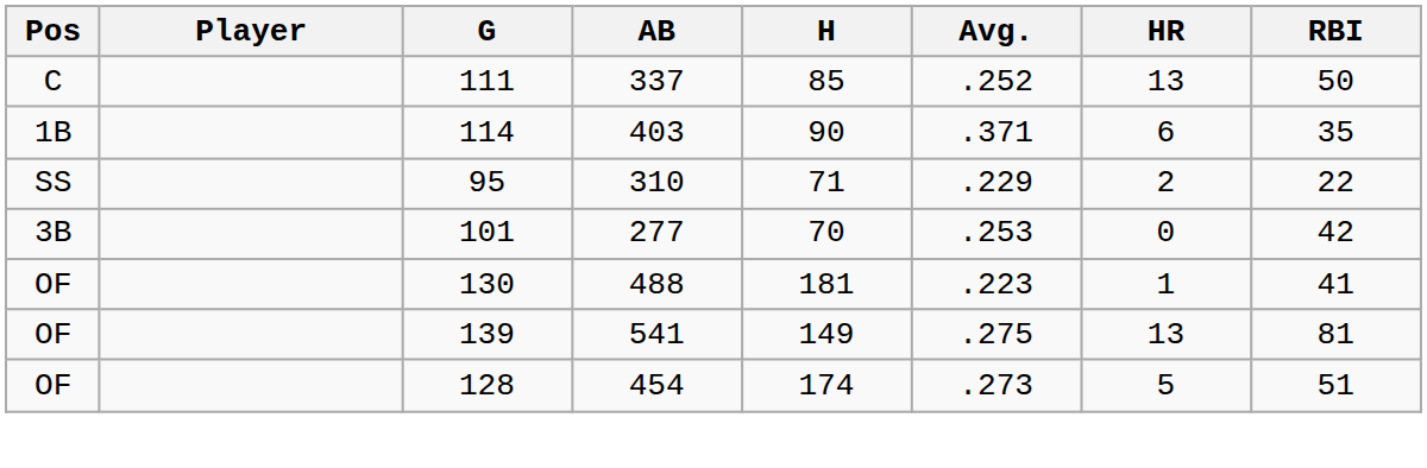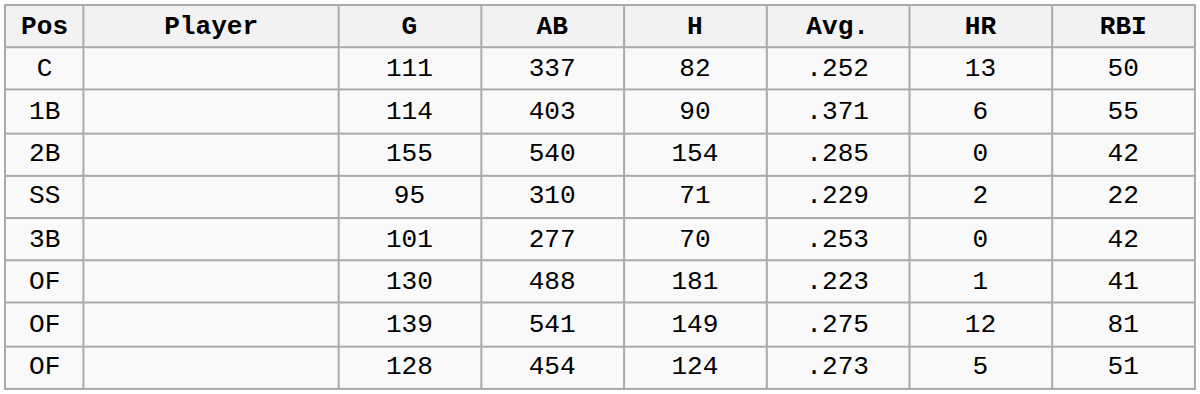111 | H: 85 -> 82
114 | RBI: 35 -> 55
+ row: 2B | 155 | 540 | 154 | .285 | 0 | 42
139 | HR: 13 -> 12
128 | H: 174 -> 124
